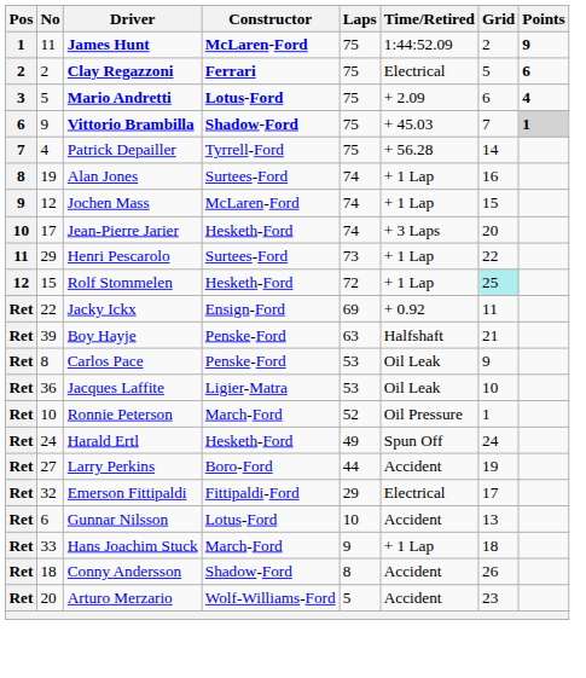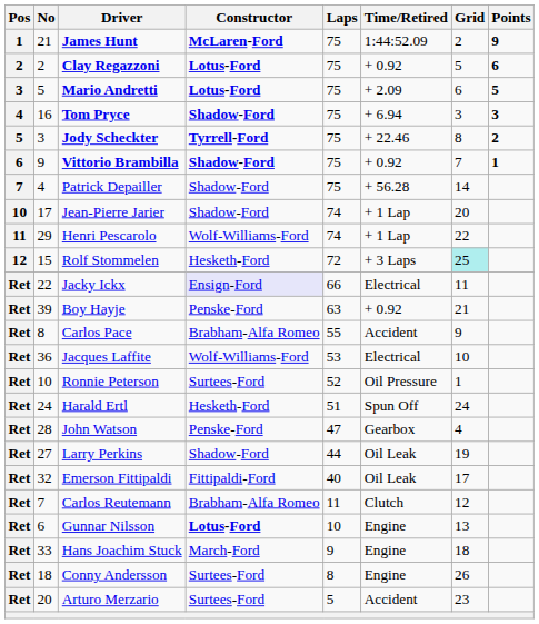James Hunt | No: 11 -> 21
Clay Regazzoni | Constructor: Ferrari -> Lotus-Ford
Clay Regazzoni | Time/Retired: Electrical -> + 0.92
Mario Andretti | Points: 4 -> 5
+ row: 4 | 16 | Tom Pryce | Shadow-Ford | 75 | + 6.94 | 3 | 3
+ row: 5 | 3 | Jody Scheckter | Tyrrell-Ford | 75 | + 22.46 | 8 | 2
Vittorio Brambilla | Time/Retired: + 45.03 -> + 0.92
Vittorio Brambilla | Points: lightgrey background -> no background
Patrick Depailler | Constructor: Tyrrell-Ford -> Shadow-Ford
- row: 8 | 19 | Alan Jones | Surtees-Ford | 74 | + 1 Lap | 16
- row: 9 | 12 | Jochen Mass | McLaren-Ford | 74 | + 1 Lap | 15
Jean-Pierre Jarier | Constructor: Hesketh-Ford -> Shadow-Ford
Jean-Pierre Jarier | Time/Retired: + 3 Laps -> + 1 Lap
Henri Pescarolo | Constructor: Surtees-Ford -> Wolf-Williams-Ford
Henri Pescarolo | Laps: 73 -> 74
Rolf Stommelen | Time/Retired: + 1 Lap -> + 3 Laps
Jacky Ickx | Constructor: no background -> lavender background
Jacky Ickx | Laps: 69 -> 66
Jacky Ickx | Time/Retired: + 0.92 -> Electrical
Boy Hayje | Time/Retired: Halfshaft -> + 0.92
Carlos Pace | Constructor: Penske-Ford -> Brabham-Alfa Romeo
Carlos Pace | Laps: 53 -> 55
Carlos Pace | Time/Retired: Oil Leak -> Accident
Jacques Laffite | Constructor: Ligier-Matra -> Wolf-Williams-Ford
Jacques Laffite | Time/Retired: Oil Leak -> Electrical
Ronnie Peterson | Constructor: March-Ford -> Surtees-Ford
Harald Ertl | Laps: 49 -> 51
+ row: Ret | 28 | John Watson | Penske-Ford | 47 | Gearbox | 4
Larry Perkins | Constructor: Boro-Ford -> Shadow-Ford
Larry Perkins | Time/Retired: Accident -> Oil Leak
Emerson Fittipaldi | Laps: 29 -> 40
Emerson Fittipaldi | Time/Retired: Electrical -> Oil Leak
+ row: Ret | 7 | Carlos Reutemann | Brabham-Alfa Romeo | 11 | Clutch | 12
Gunnar Nilsson | Constructor: normal -> bold
Gunnar Nilsson | Time/Retired: Accident -> Engine
Hans Joachim Stuck | Time/Retired: + 1 Lap -> Engine
Conny Andersson | Constructor: Shadow-Ford -> Surtees-Ford
Conny Andersson | Time/Retired: Accident -> Engine
Arturo Merzario | Constructor: Wolf-Williams-Ford -> Surtees-Ford
